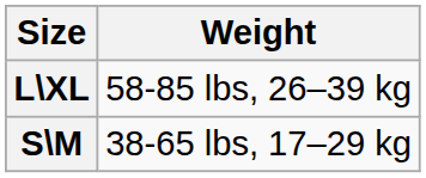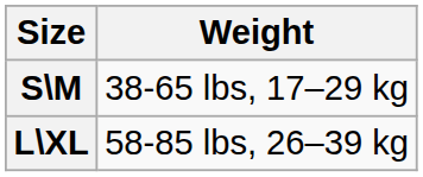rows swapped: S\M <-> L\XL
